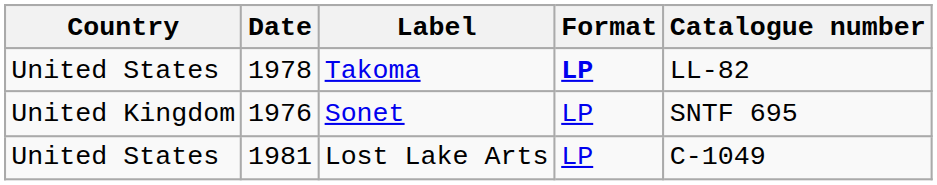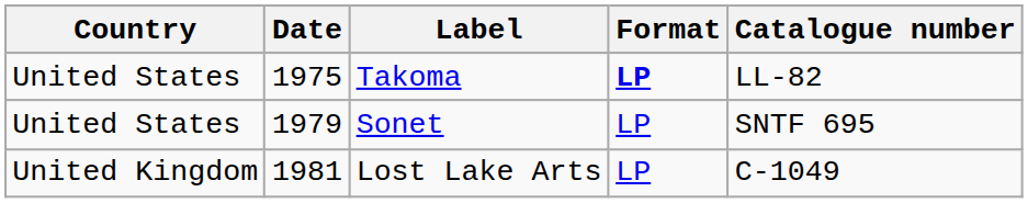Takoma | Date: 1978 -> 1975
Sonet | Country: United Kingdom -> United States
Sonet | Date: 1976 -> 1979
Lost Lake Arts | Country: United States -> United Kingdom
